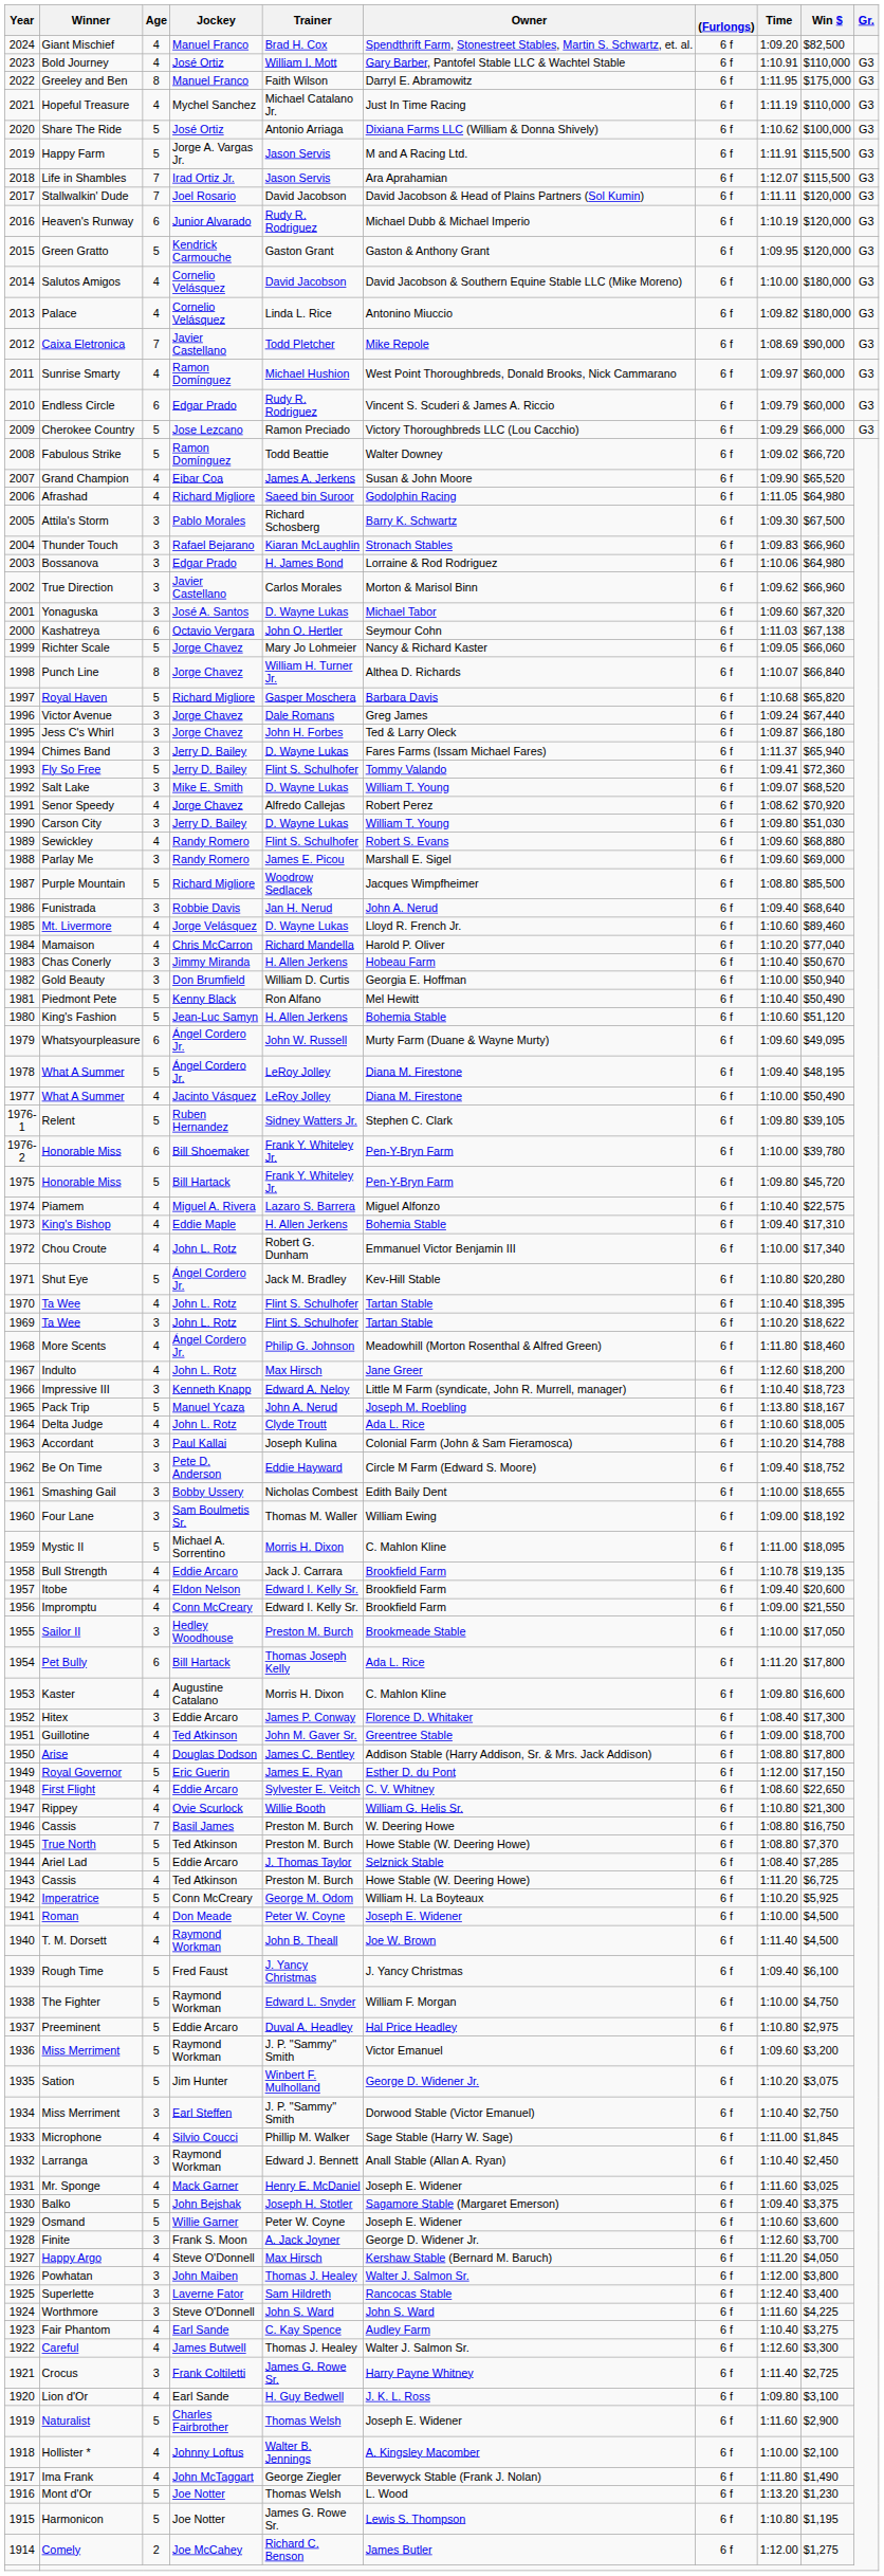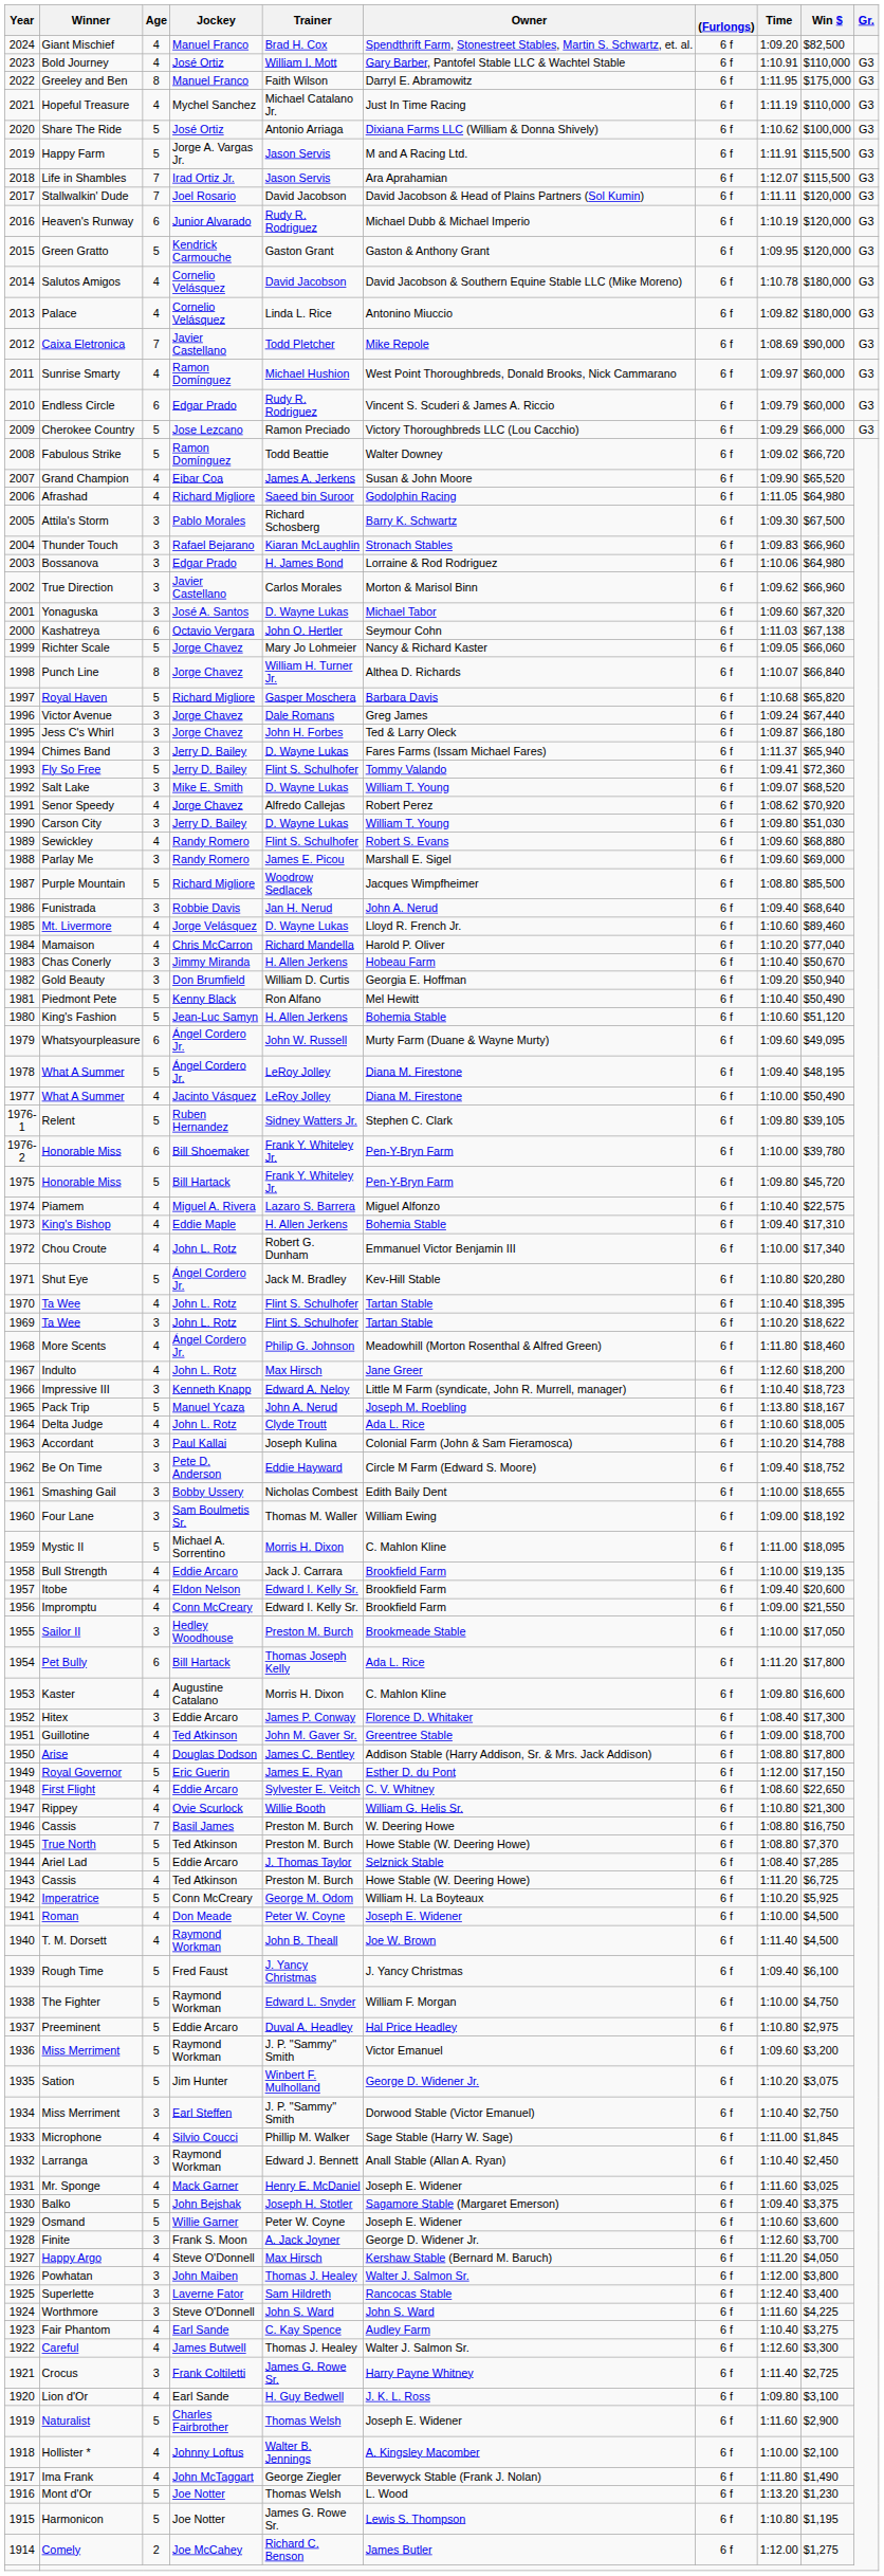Salutos Amigos | Time: 1:10.00 -> 1:10.78
Gold Beauty | Time: 1:10.00 -> 1:09.20
Bull Strength | Time: 1:10.78 -> 1:10.00
